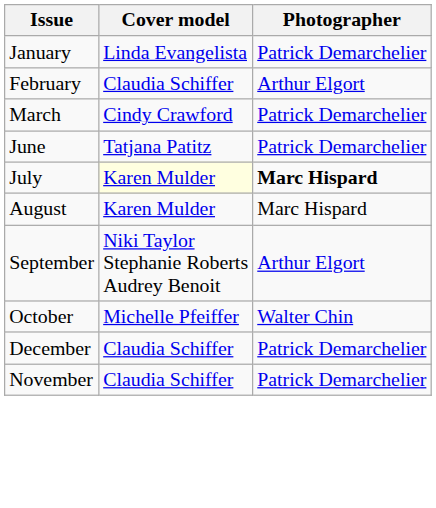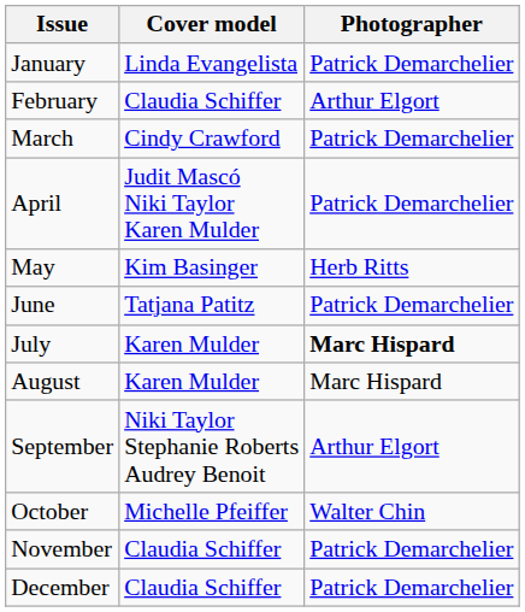+ row: April | Judit Mascó Niki Taylor Karen Mulder | Patrick Demarchelier
+ row: May | Kim Basinger | Herb Ritts
July | Cover model: lightyellow background -> no background
rows swapped: November <-> December
